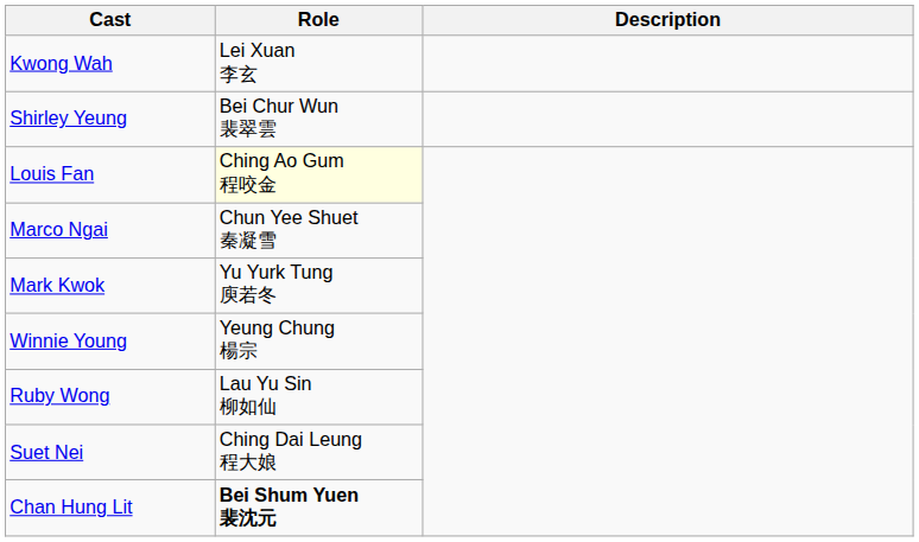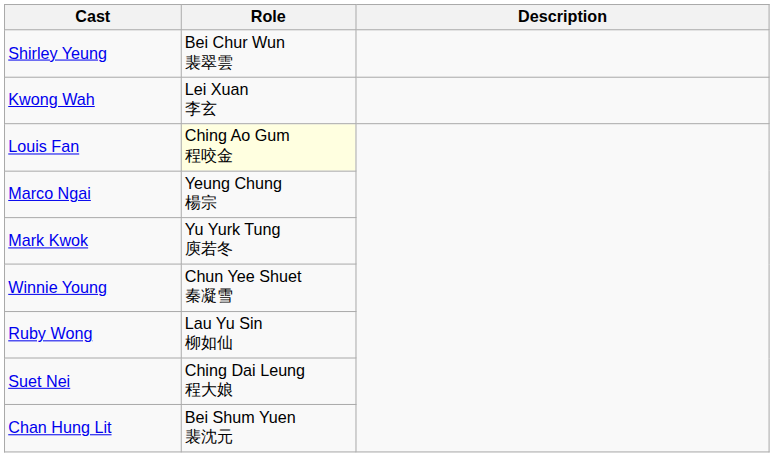rows swapped: Kwong Wah <-> Shirley Yeung
Marco Ngai | Role: Chun Yee Shuet 秦凝雪 -> Yeung Chung 楊宗
Winnie Young | Role: Yeung Chung 楊宗 -> Chun Yee Shuet 秦凝雪
Chan Hung Lit | Role: bold -> normal
